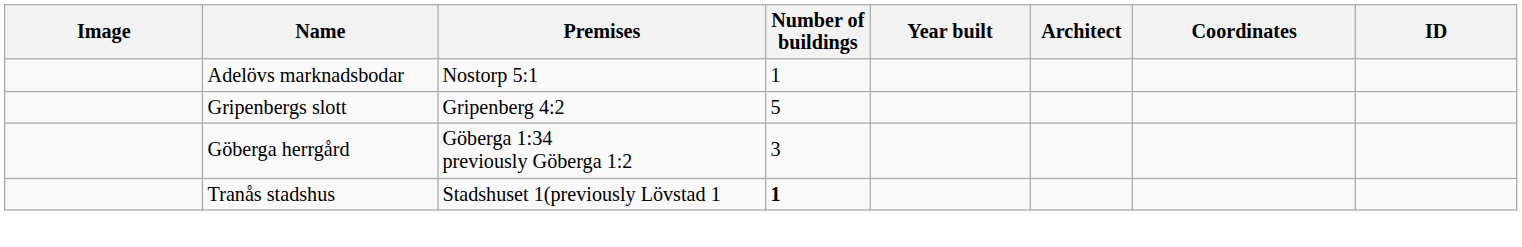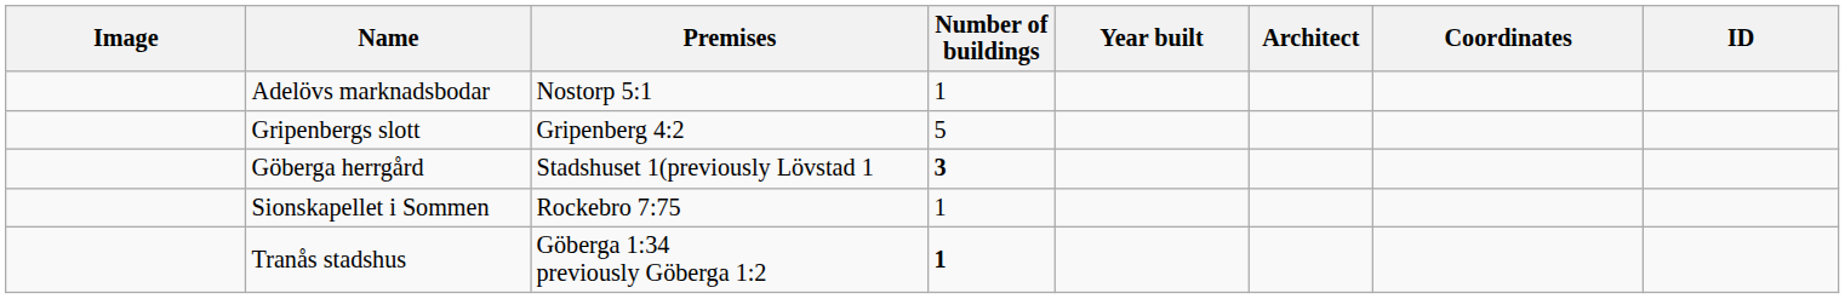Göberga herrgård | Premises: Göberga 1:34 previously Göberga 1:2 -> Stadshuset 1(previously Lövstad 1
Göberga herrgård | Number of buildings: normal -> bold
+ row: Sionskapellet i Sommen | Rockebro 7:75 | 1
Tranås stadshus | Premises: Stadshuset 1(previously Lövstad 1 -> Göberga 1:34 previously Göberga 1:2
